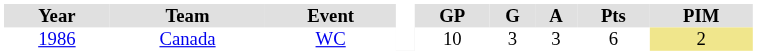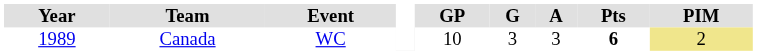Canada | Year: 1986 -> 1989
Canada | Pts: normal -> bold
